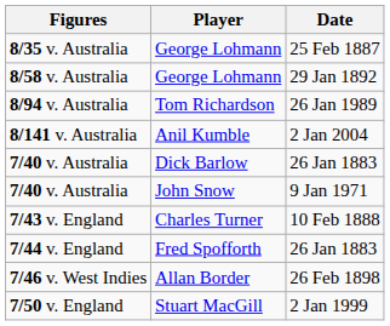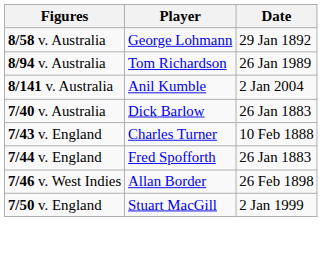- row: 8/35 v. Australia | George Lohmann | 25 Feb 1887
- row: 7/40 v. Australia | John Snow | 9 Jan 1971
